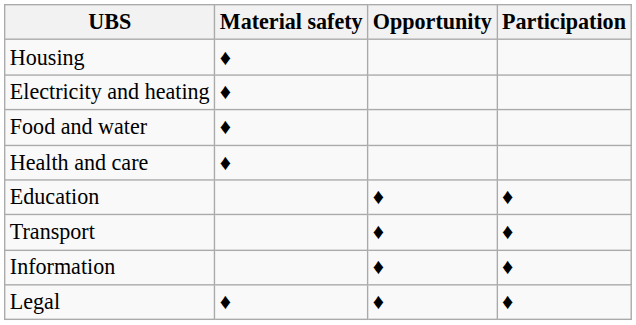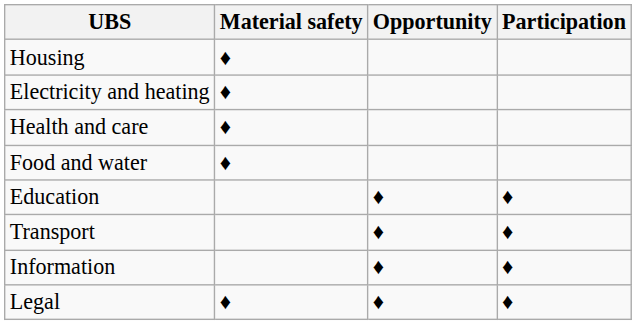rows swapped: Food and water <-> Health and care
